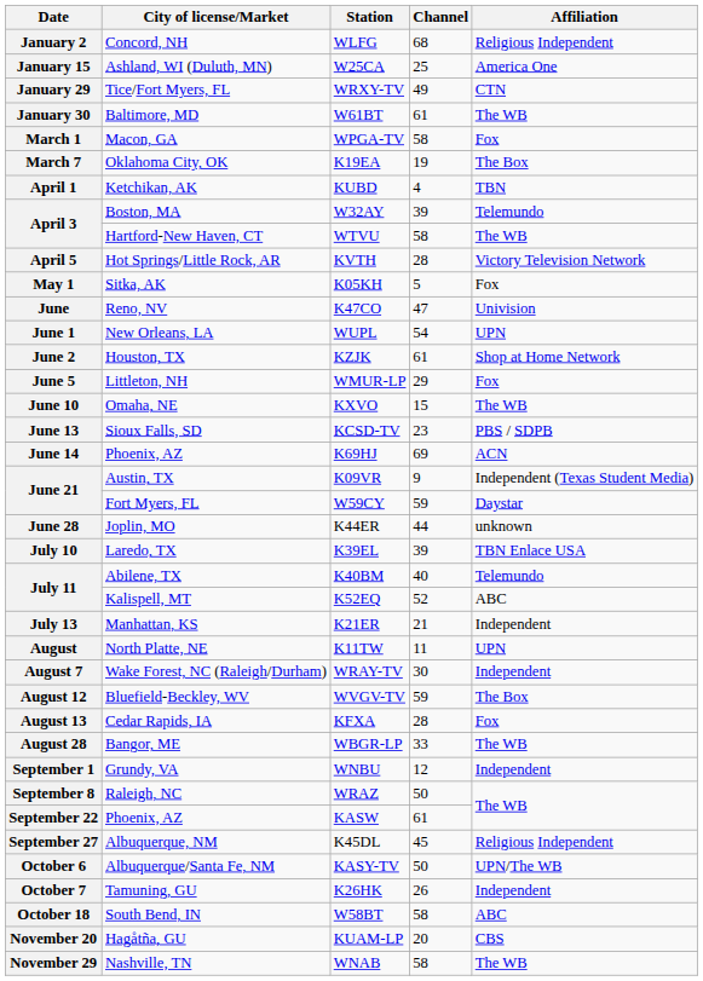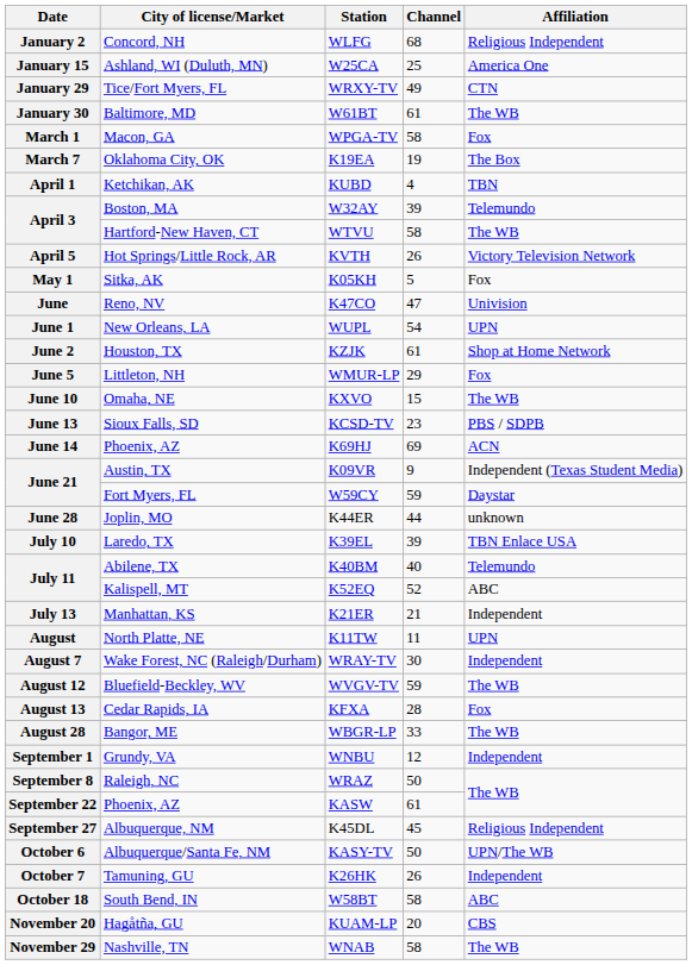April 5 | Channel: 28 -> 26
August 12 | Affiliation: The Box -> The WB
